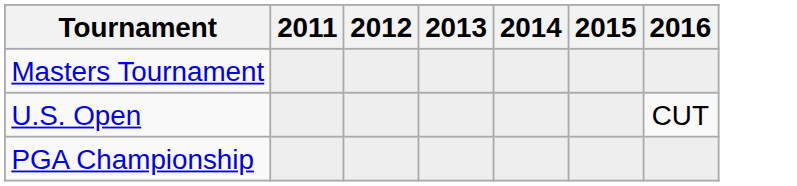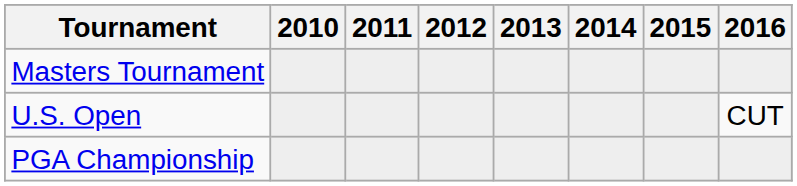+ column: 2010
